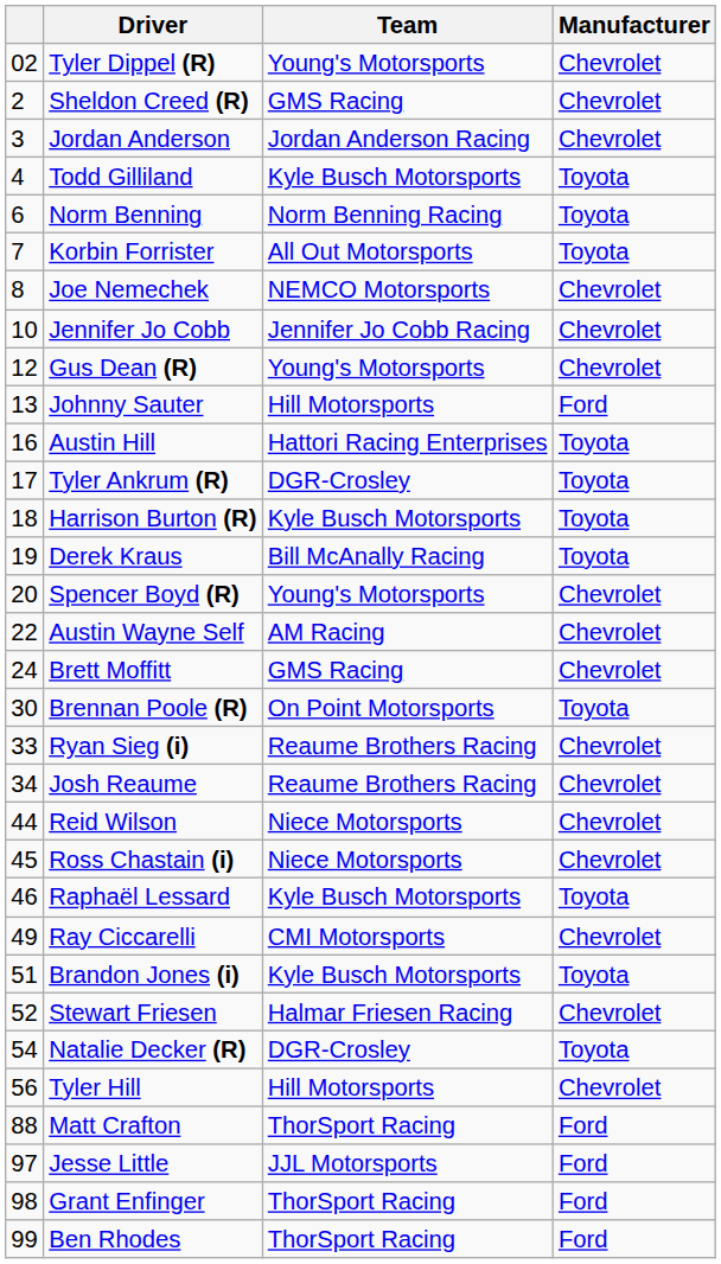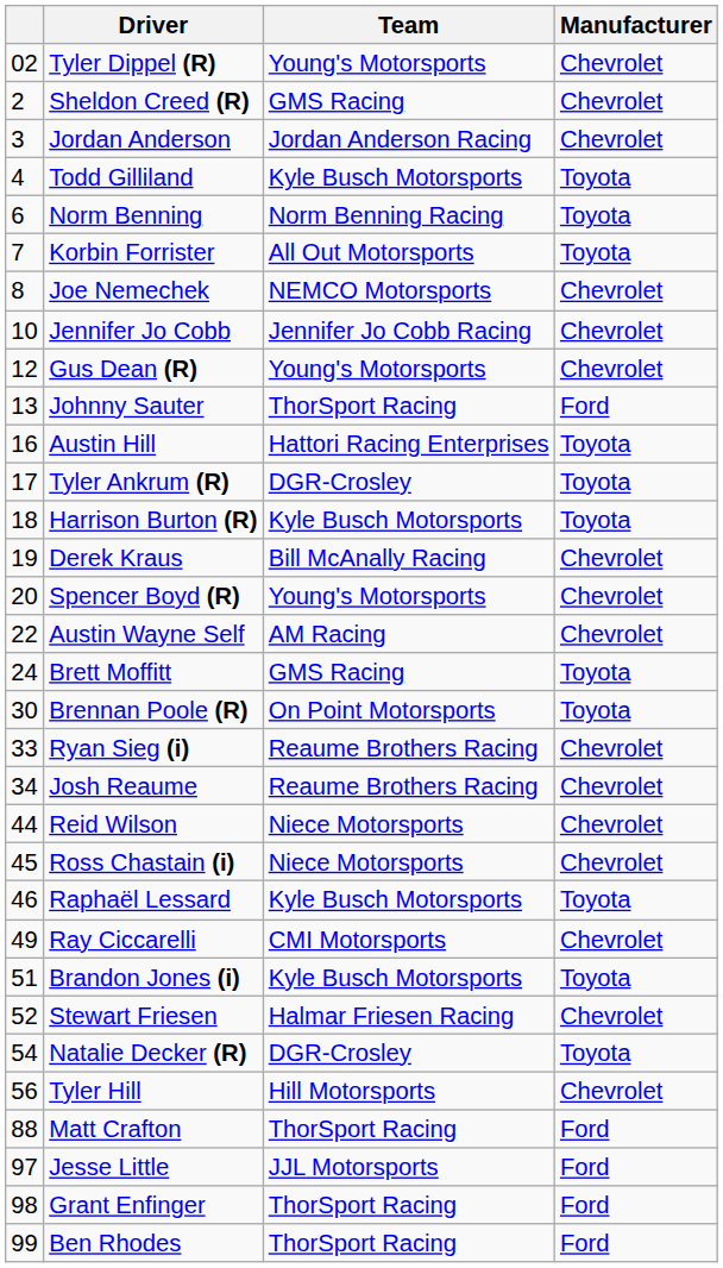Johnny Sauter | Team: Hill Motorsports -> ThorSport Racing
Derek Kraus | Manufacturer: Toyota -> Chevrolet
Brett Moffitt | Manufacturer: Chevrolet -> Toyota
